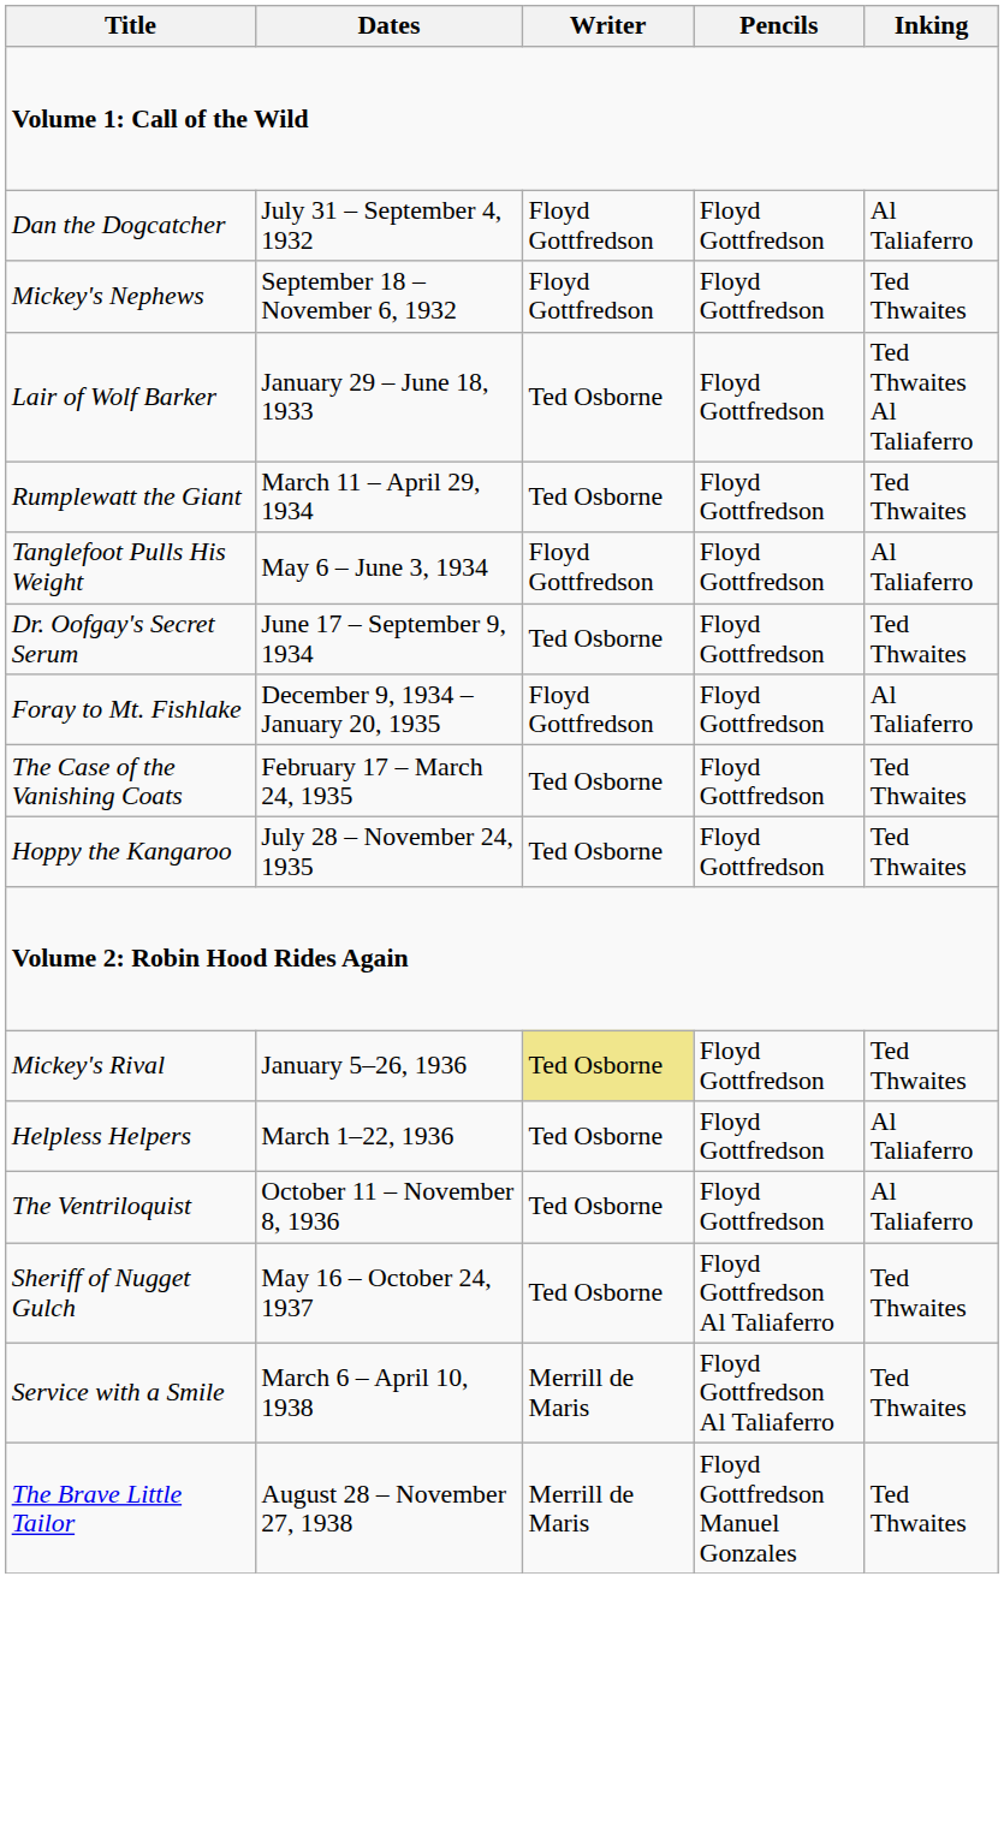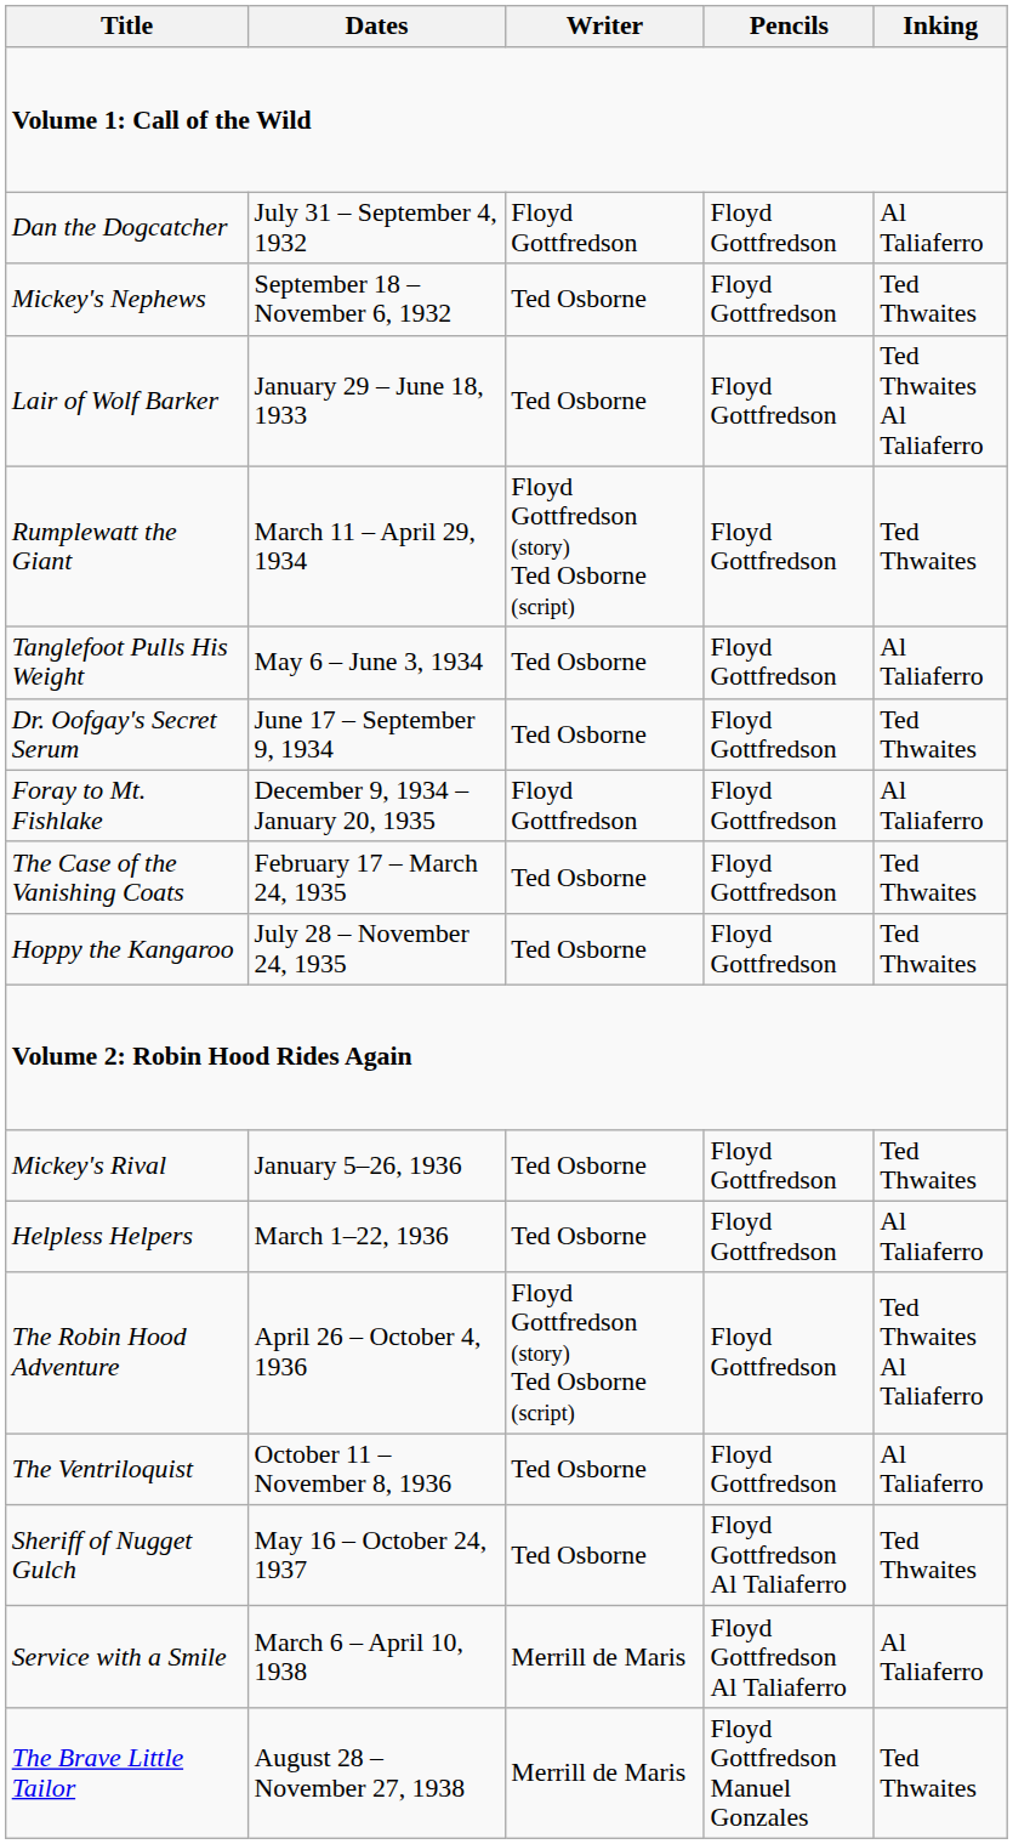Mickey's Nephews | Writer: Floyd Gottfredson -> Ted Osborne
Rumplewatt the Giant | Writer: Ted Osborne -> Floyd Gottfredson (story) Ted Osborne (script)
Tanglefoot Pulls His Weight | Writer: Floyd Gottfredson -> Ted Osborne
Mickey's Rival | Writer: khaki background -> no background
+ row: The Robin Hood Adventure | April 26 – October 4, 1936 | Floyd Gottfredson (story) Ted Osborne (script) | Floyd Gottfredson | Ted Thwaites Al Taliaferro
Service with a Smile | Inking: Ted Thwaites -> Al Taliaferro
